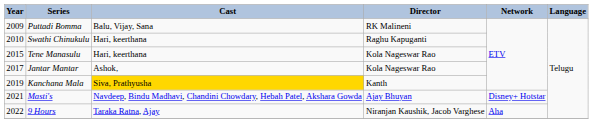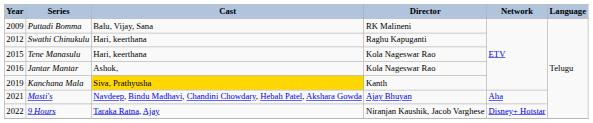Swathi Chinukulu | Year: 2010 -> 2012
Jantar Mantar | Year: 2017 -> 2016
Masti's | Network: Disney+ Hotstar -> Aha
9 Hours | Network: Aha -> Disney+ Hotstar
